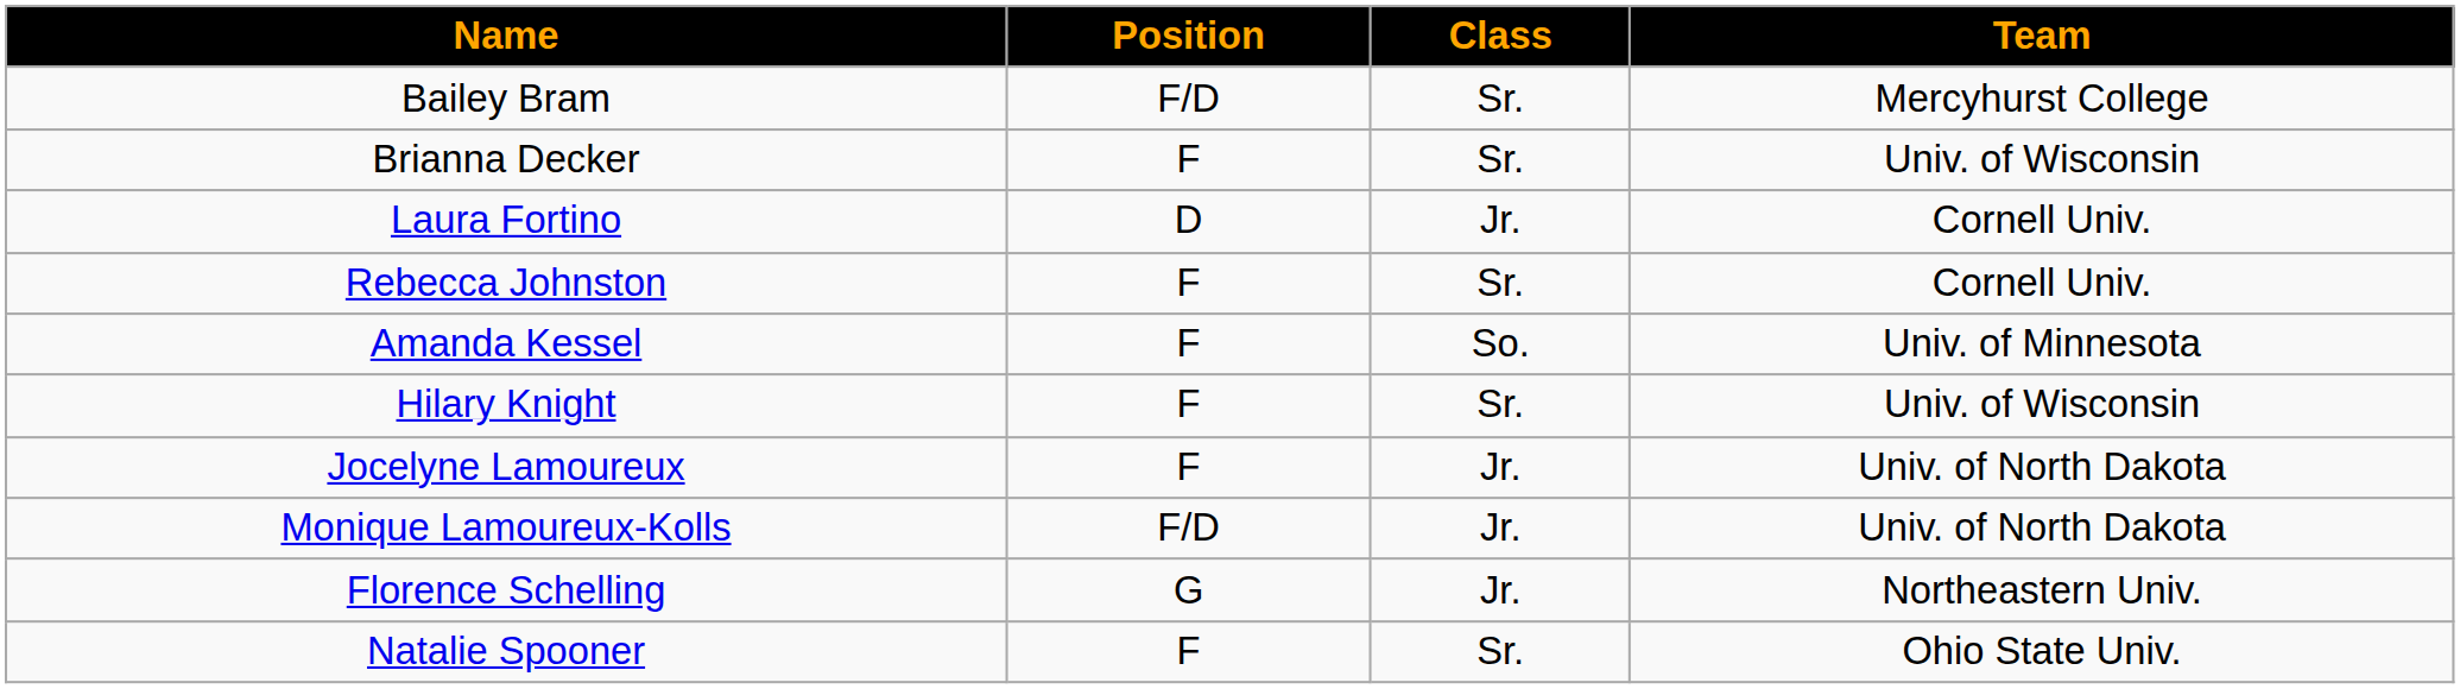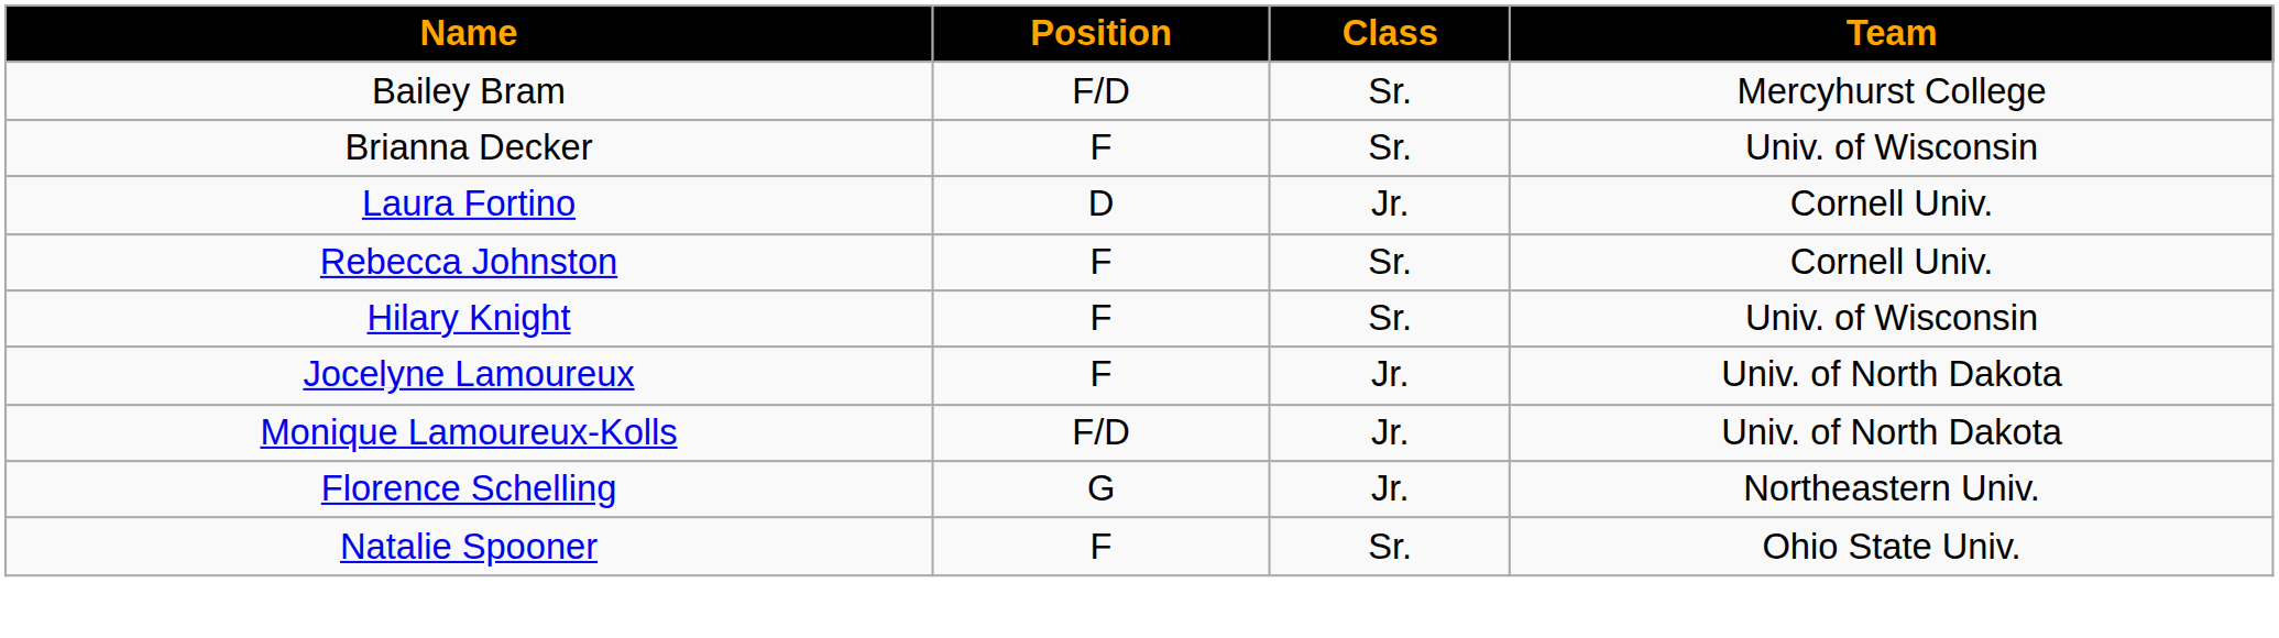- row: Amanda Kessel | F | So. | Univ. of Minnesota
